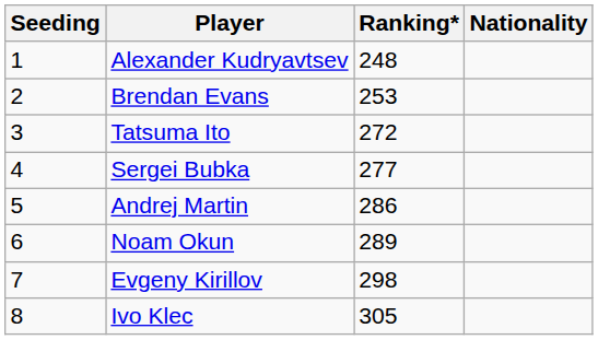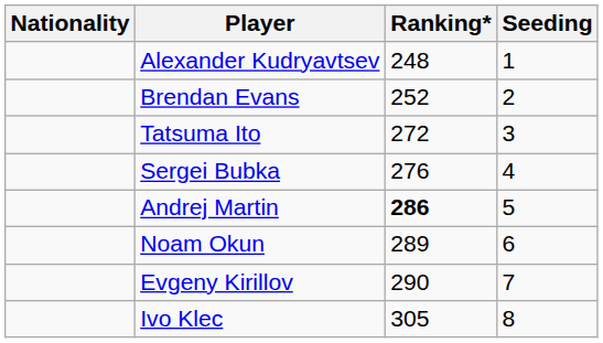columns swapped: Nationality <-> Seeding
Brendan Evans | Ranking*: 253 -> 252
Sergei Bubka | Ranking*: 277 -> 276
Andrej Martin | Ranking*: normal -> bold
Evgeny Kirillov | Ranking*: 298 -> 290
